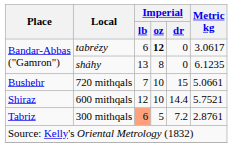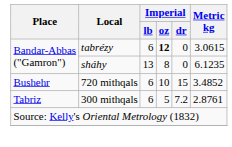tabrézy | Metric kg: 3.0617 -> 3.0615
720 mithqals | Imperial / lb: 7 -> 6
720 mithqals | Metric kg: 5.0661 -> 3.4852
- row: Shiraz | 600 mithqals | 12 | 10 | 14.4 | 5.7521
300 mithqals | Imperial / lb: lightsalmon background -> no background
